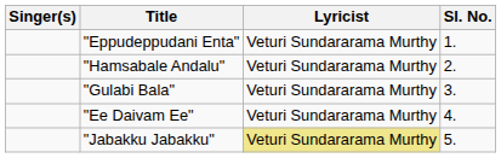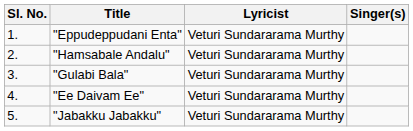columns swapped: Sl. No. <-> Singer(s)
"Jabakku Jabakku" | Lyricist: khaki background -> no background
